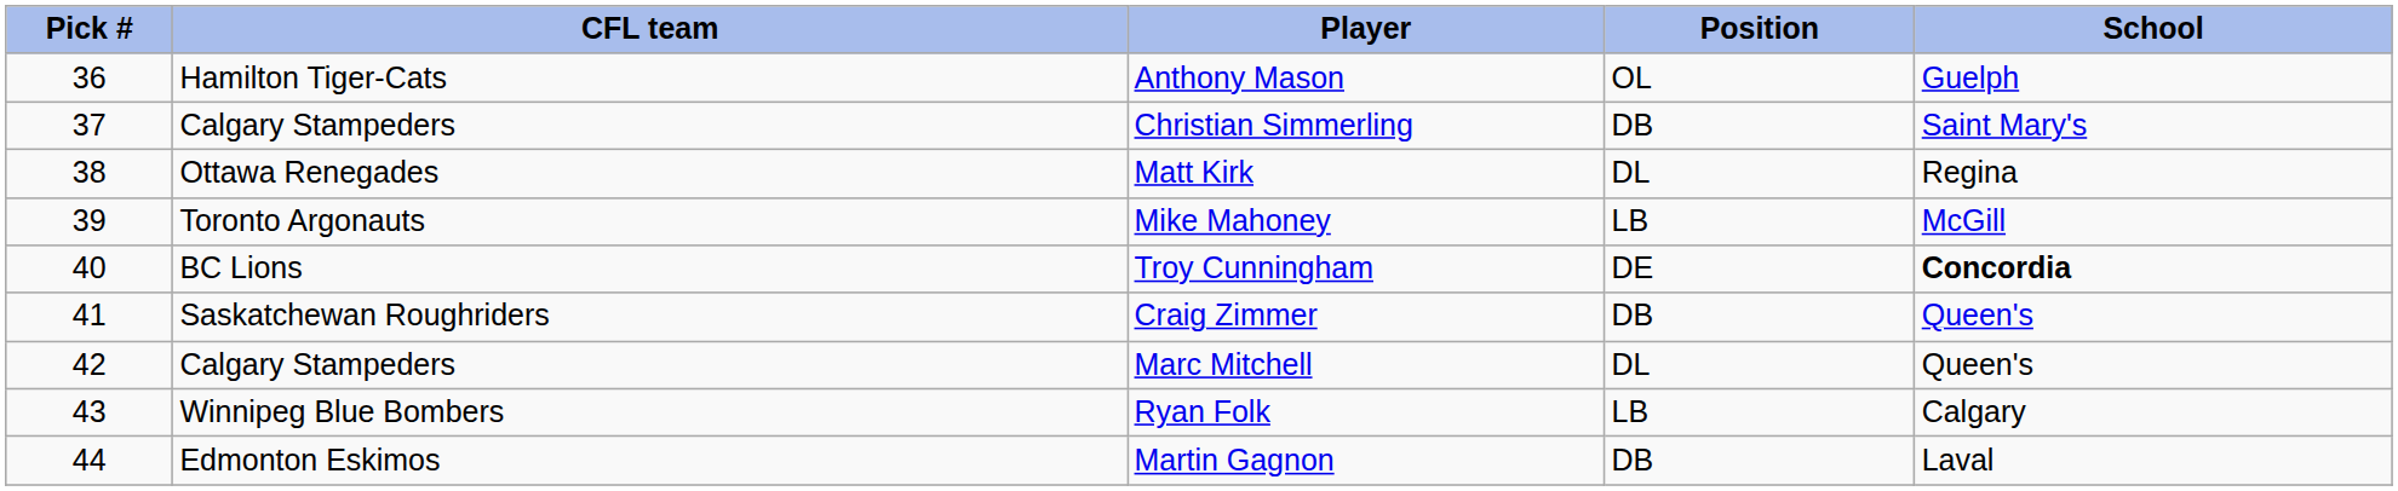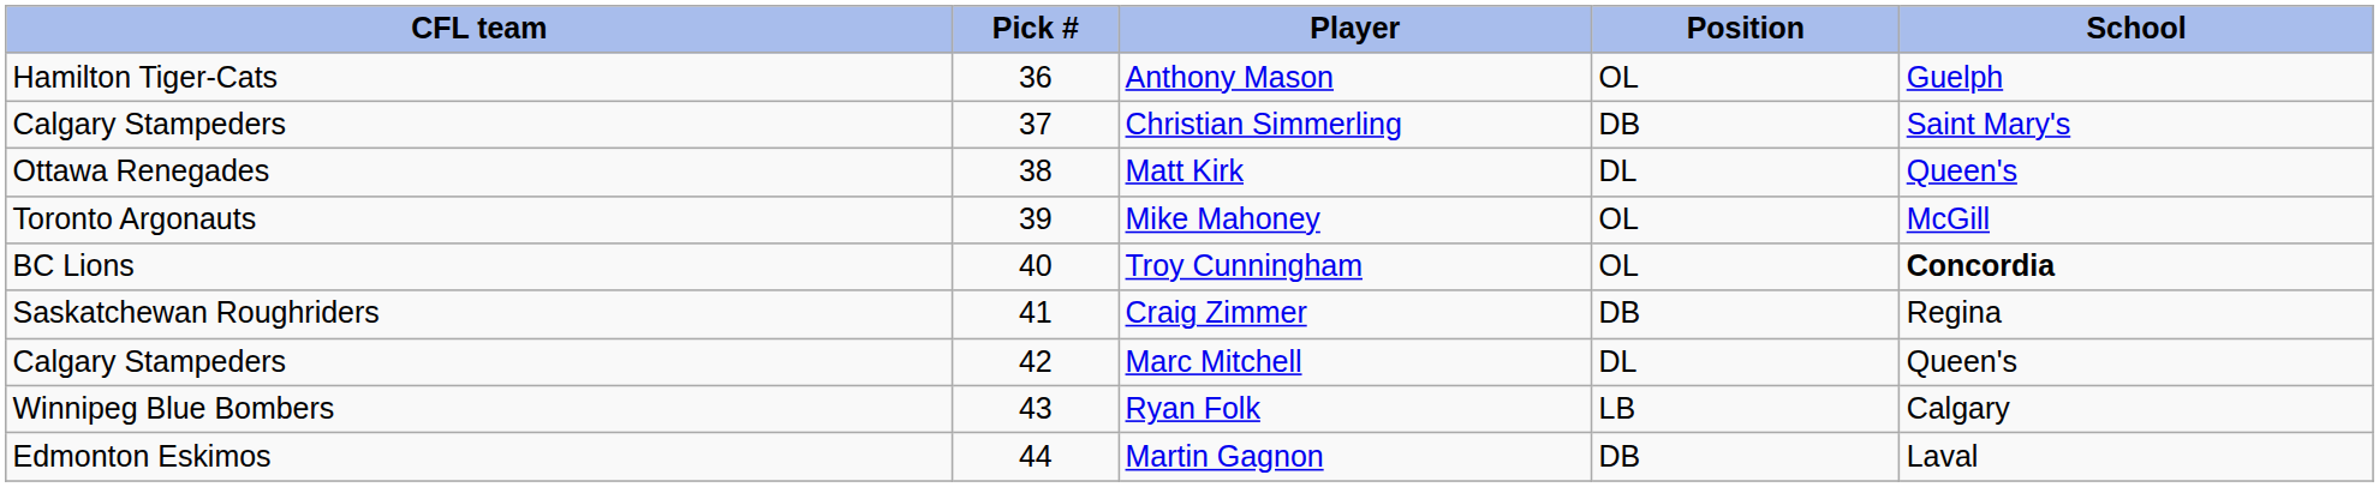columns swapped: Pick # <-> CFL team
Matt Kirk | School: Regina -> Queen's
Mike Mahoney | Position: LB -> OL
Troy Cunningham | Position: DE -> OL
Craig Zimmer | School: Queen's -> Regina
